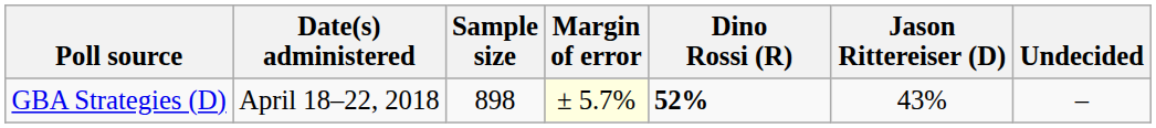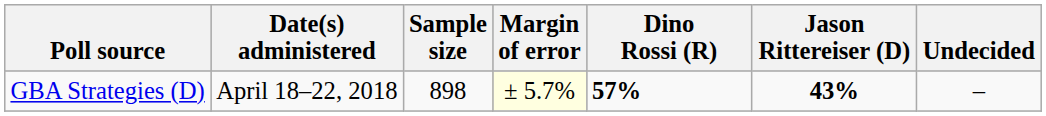GBA Strategies (D) | Dino Rossi (R): 52% -> 57%
GBA Strategies (D) | Jason Rittereiser (D): normal -> bold
